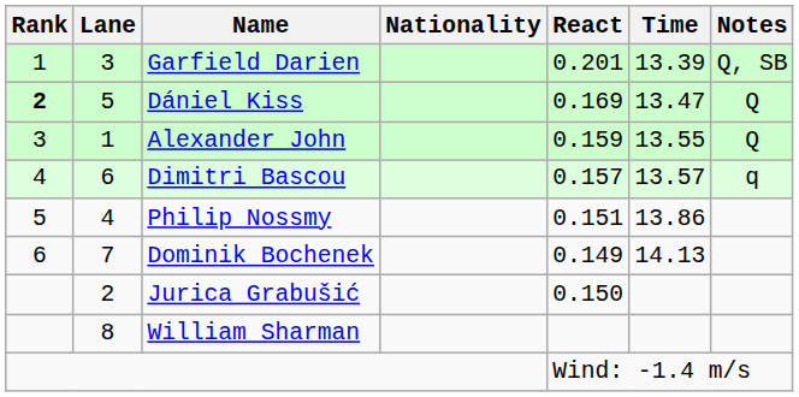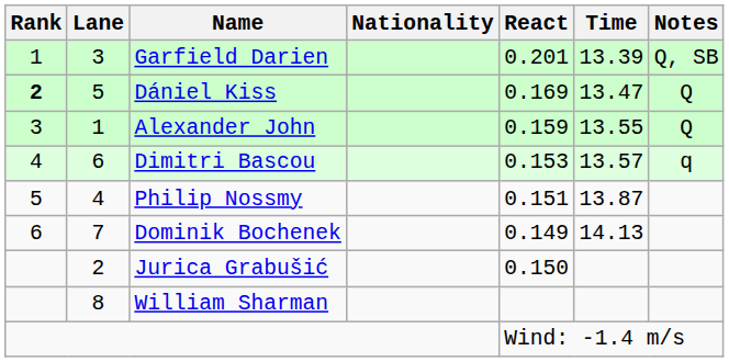Dimitri Bascou | React: 0.157 -> 0.153
Philip Nossmy | Time: 13.86 -> 13.87
